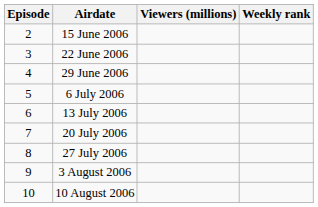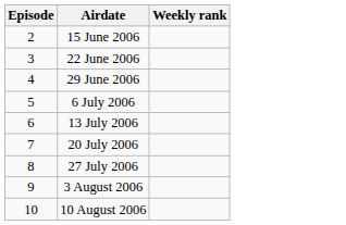- column: Viewers (millions)
